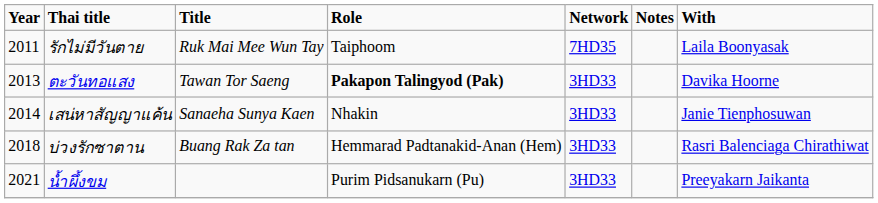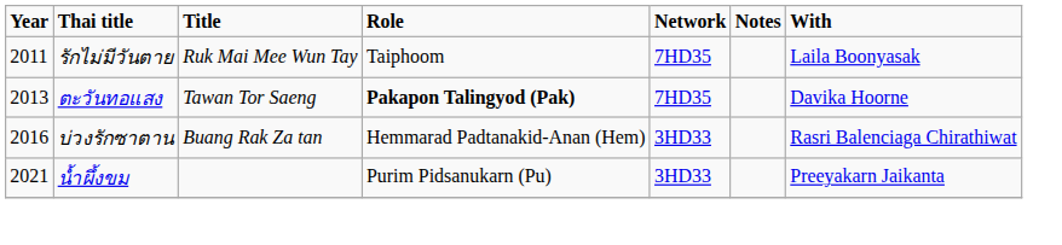ตะวันทอแสง | Network: 3HD33 -> 7HD35
- row: 2014 | เสน่หาสัญญาแค้น | Sanaeha Sunya Kaen | Nhakin | 3HD33 | Janie Tienphosuwan
บ่วงรักซาตาน | Year: 2018 -> 2016
